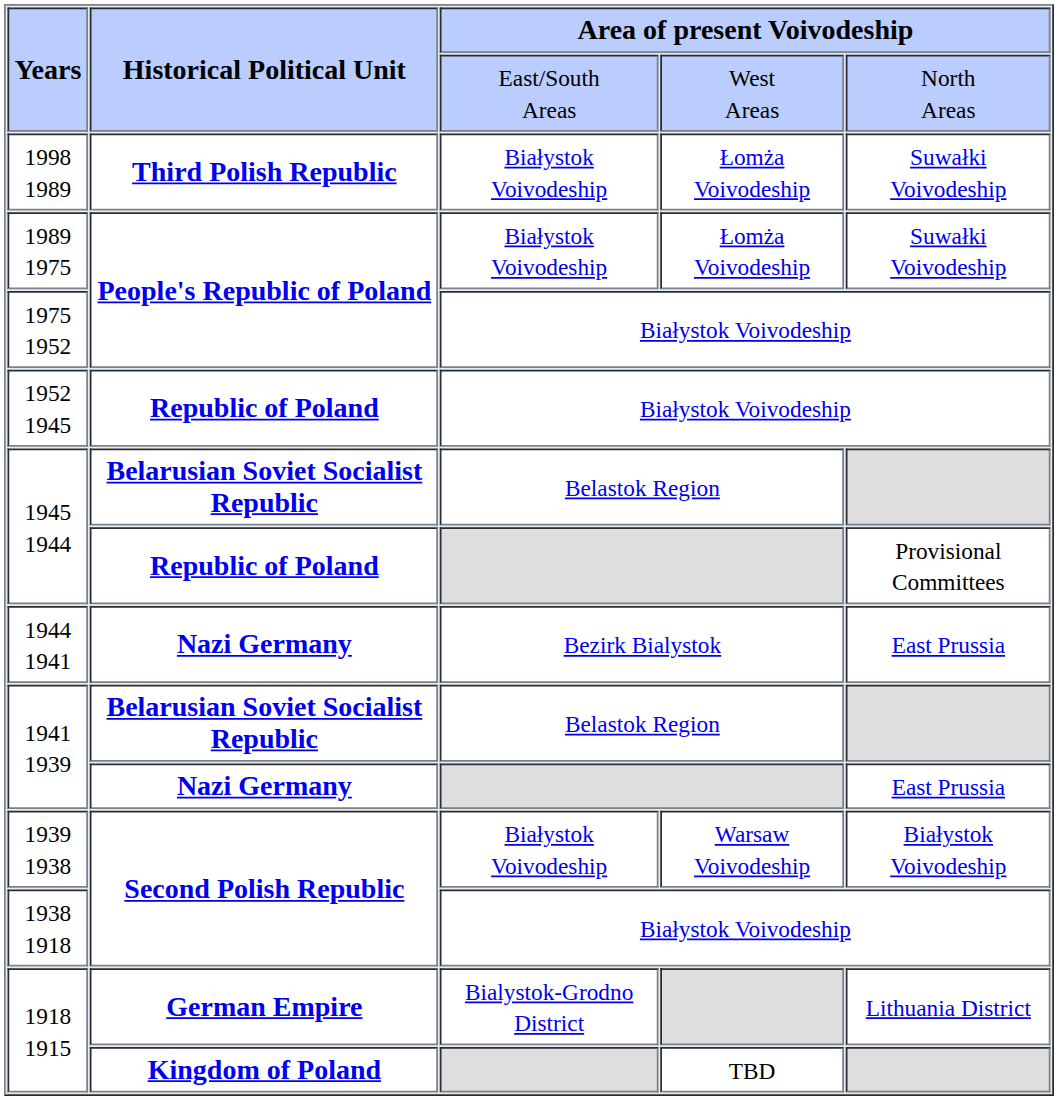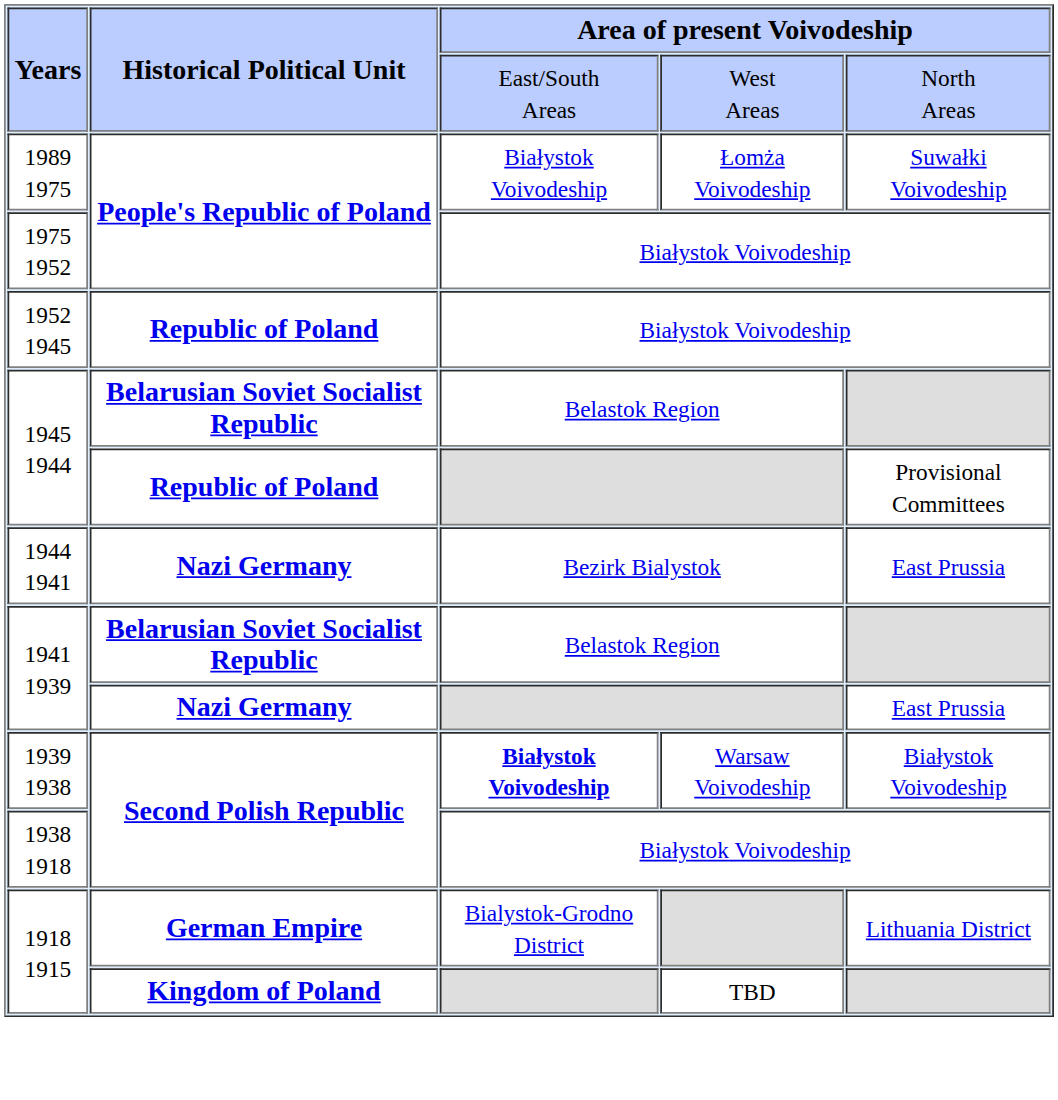- row: 1998 1989 | Third Polish Republic | Białystok Voivodeship | Łomża Voivodeship | Suwałki Voivodeship
1939 1938 | column 3: normal -> bold
